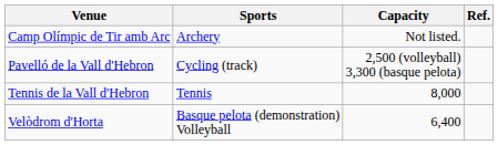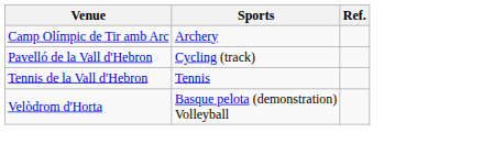- column: Capacity | Not listed. | 2,500 (volleyball) 3,300 (basque pelota) | 8,000 | 6,400
